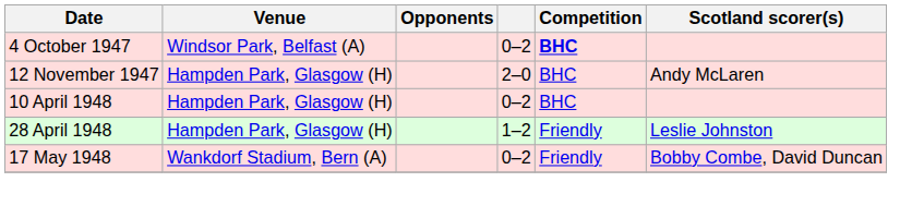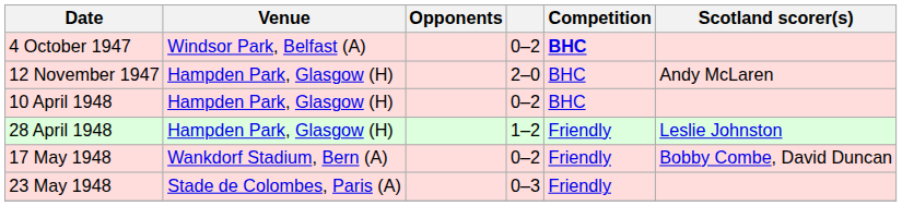+ row: 23 May 1948 | Stade de Colombes, Paris (A) | 0–3 | Friendly
